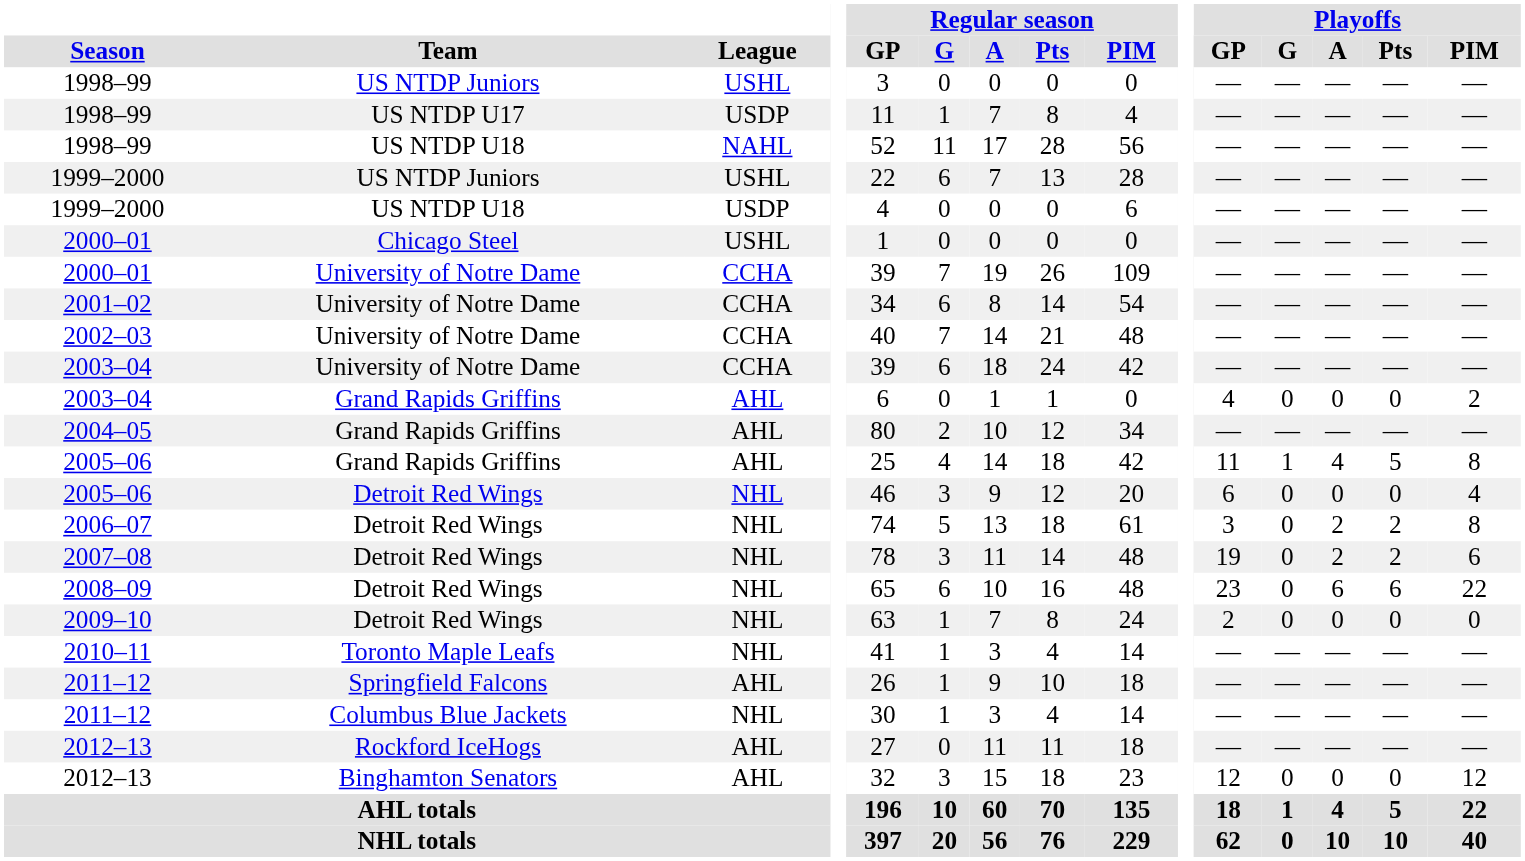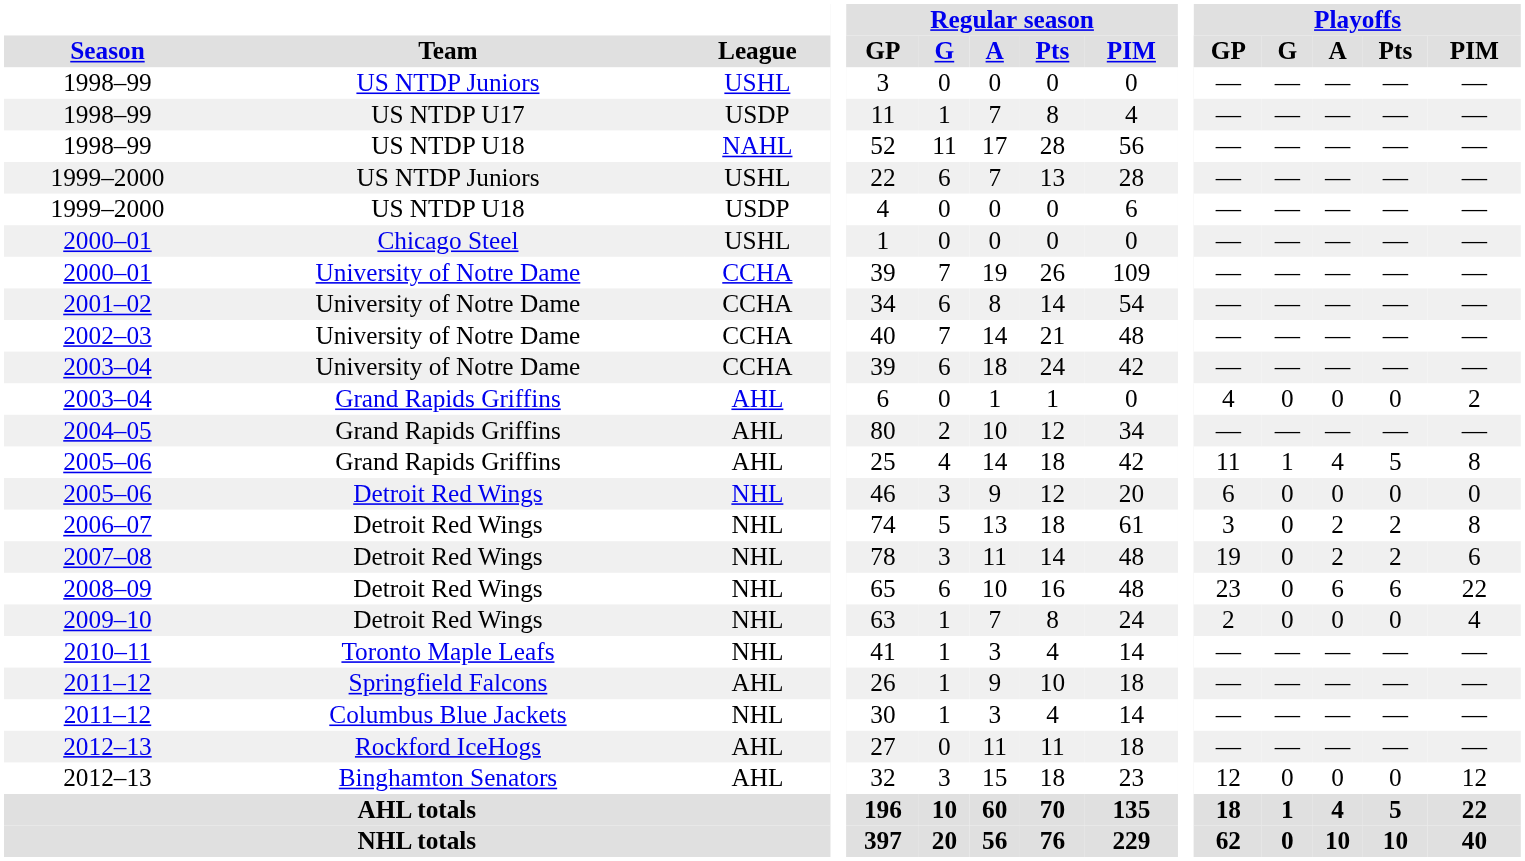2005–06 / Detroit Red Wings | Playoffs / PIM: 4 -> 0
2009–10 | Playoffs / PIM: 0 -> 4
